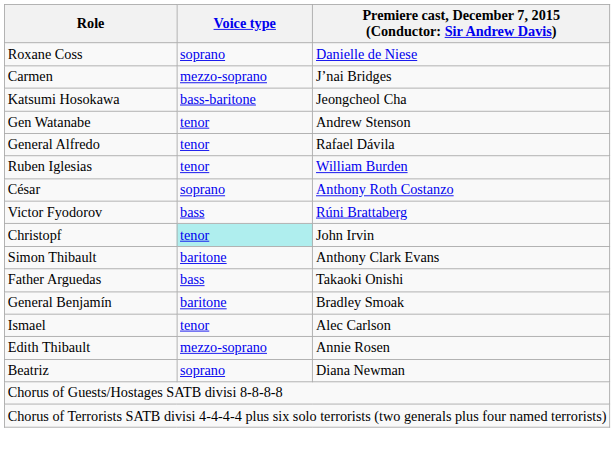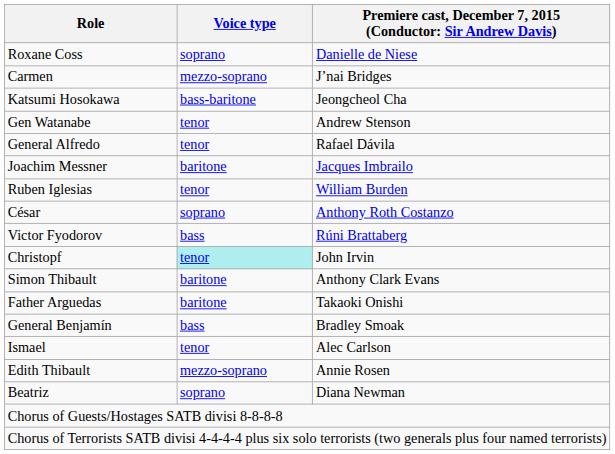+ row: Joachim Messner | baritone | Jacques Imbrailo
Father Arguedas | Voice type: bass -> baritone
General Benjamín | Voice type: baritone -> bass
